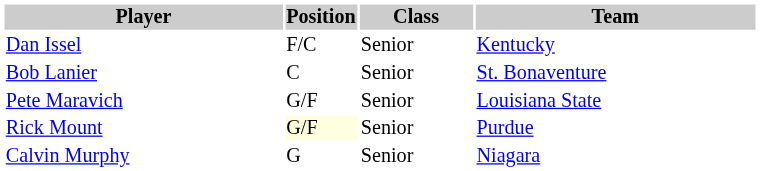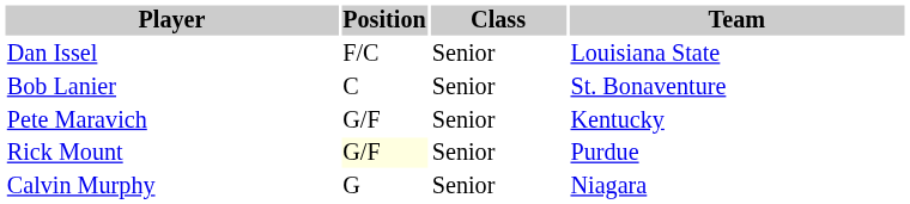Dan Issel | Team: Kentucky -> Louisiana State
Pete Maravich | Team: Louisiana State -> Kentucky
